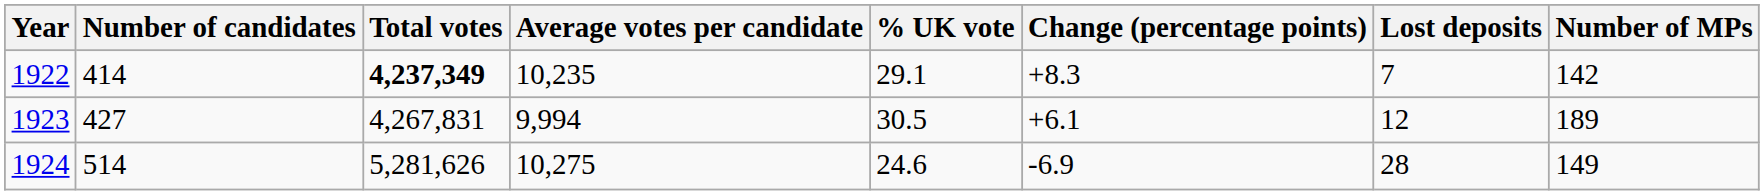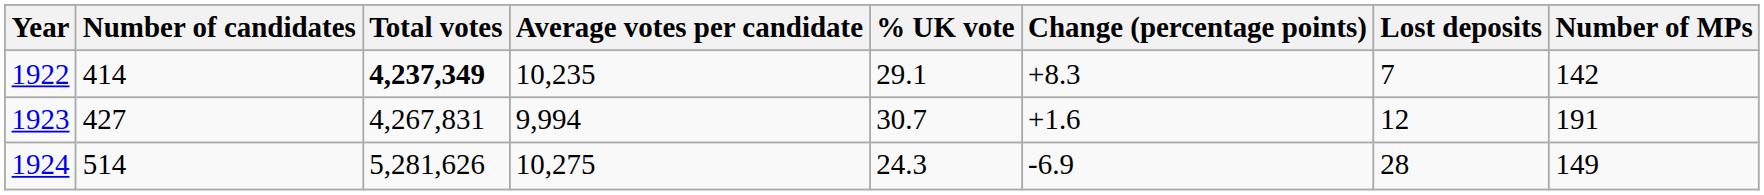1923 | % UK vote: 30.5 -> 30.7
1923 | Change (percentage points): +6.1 -> +1.6
1923 | Number of MPs: 189 -> 191
1924 | % UK vote: 24.6 -> 24.3
